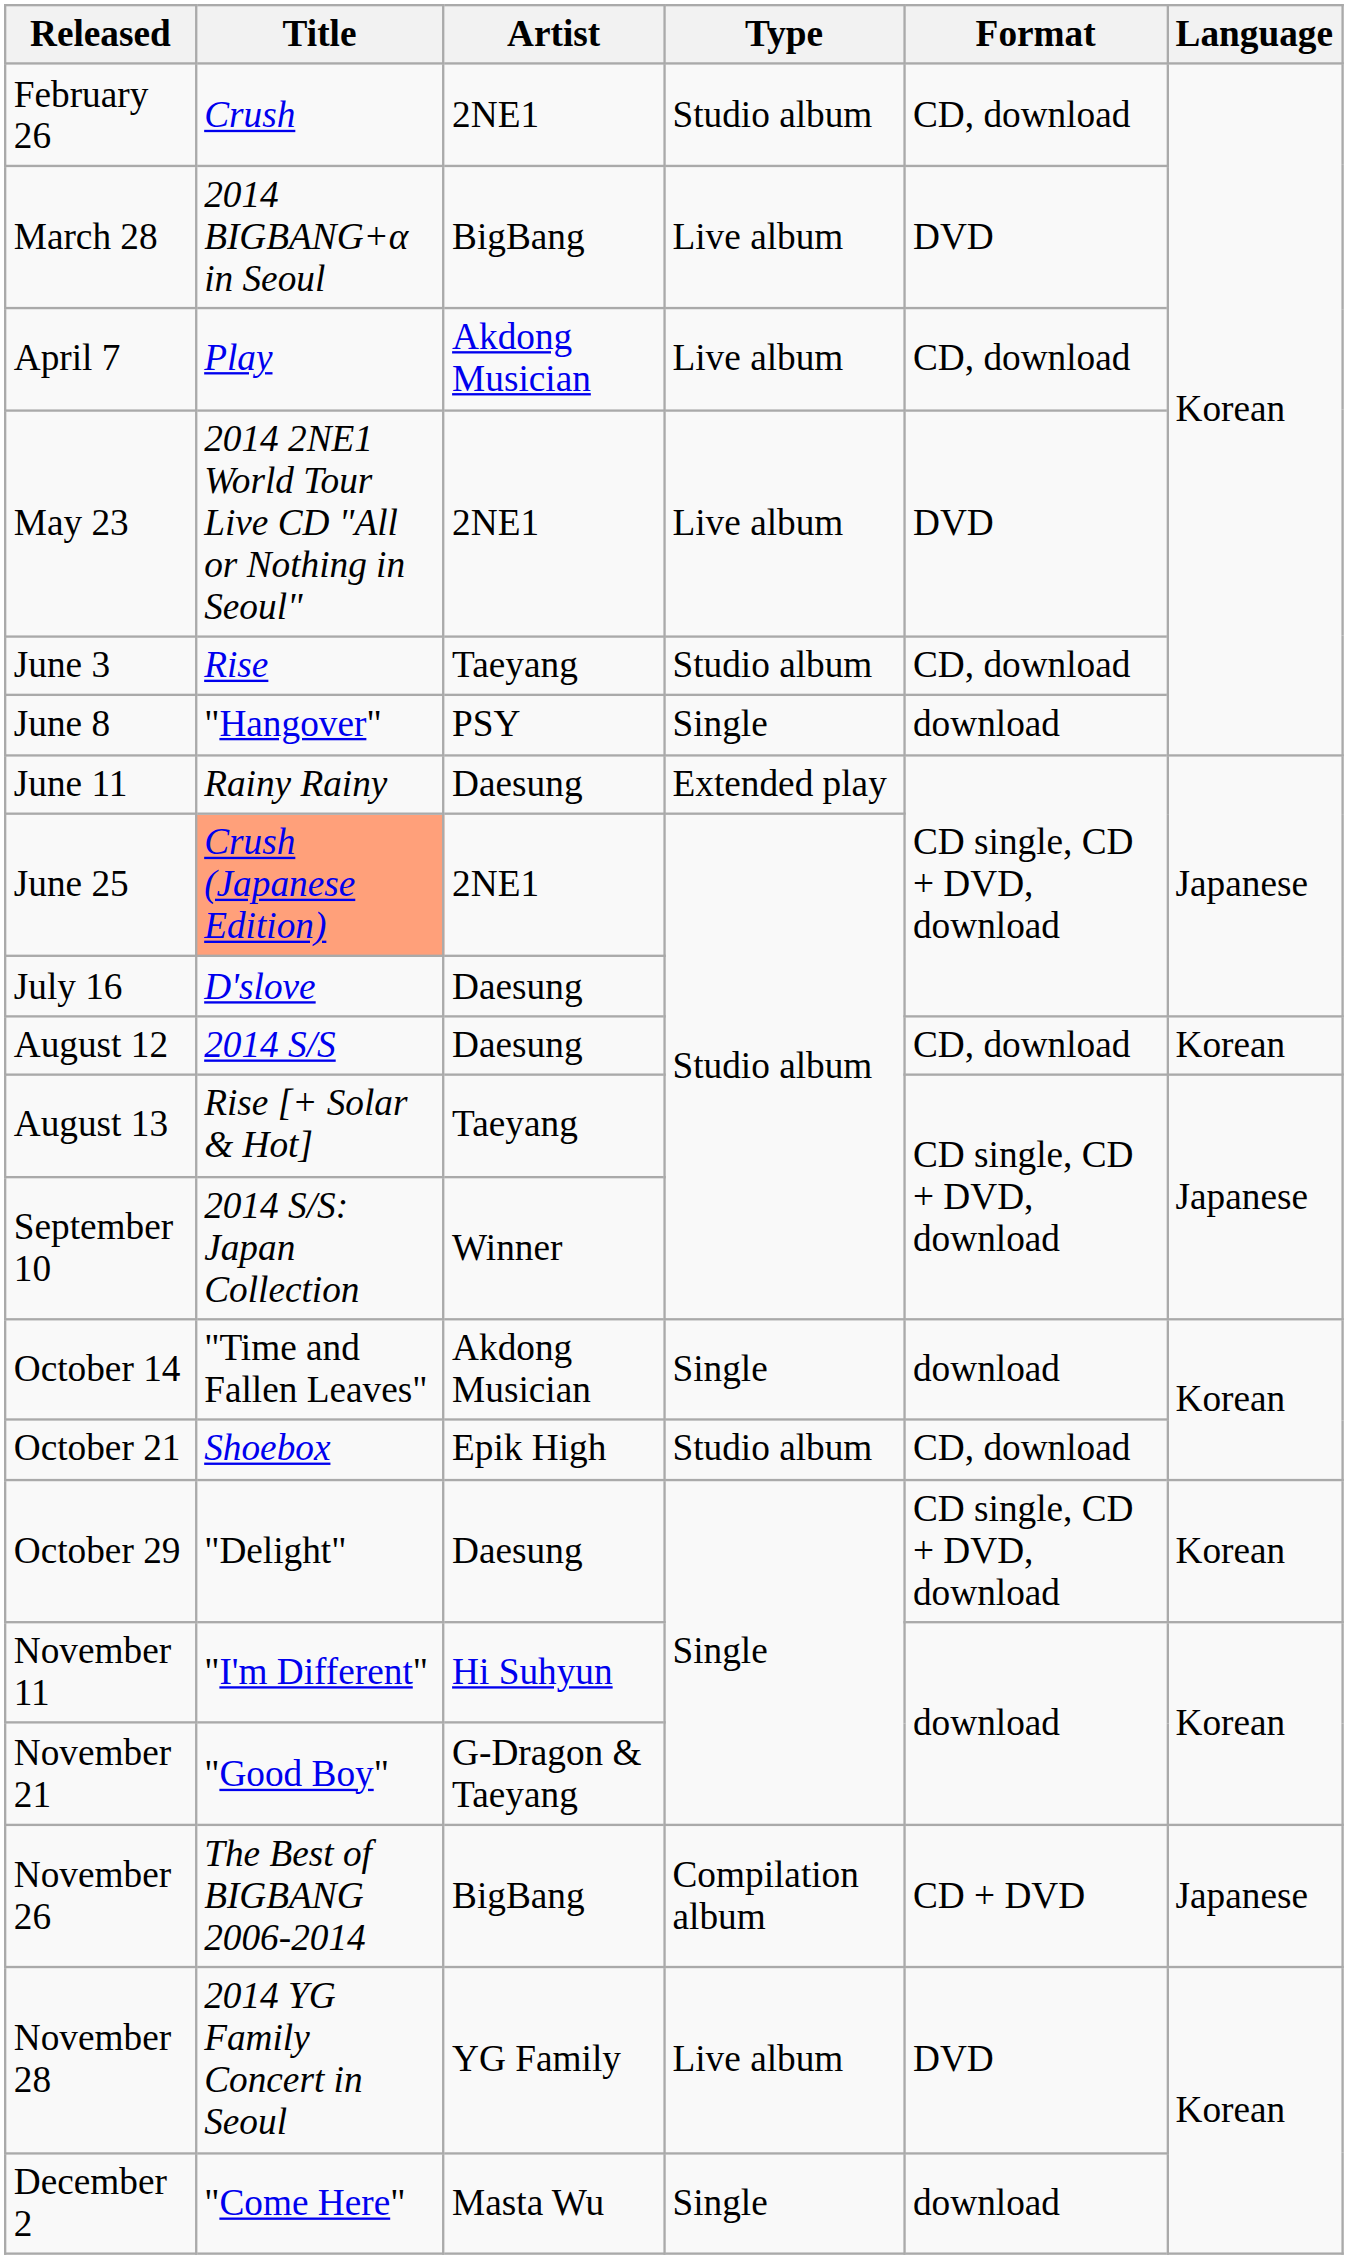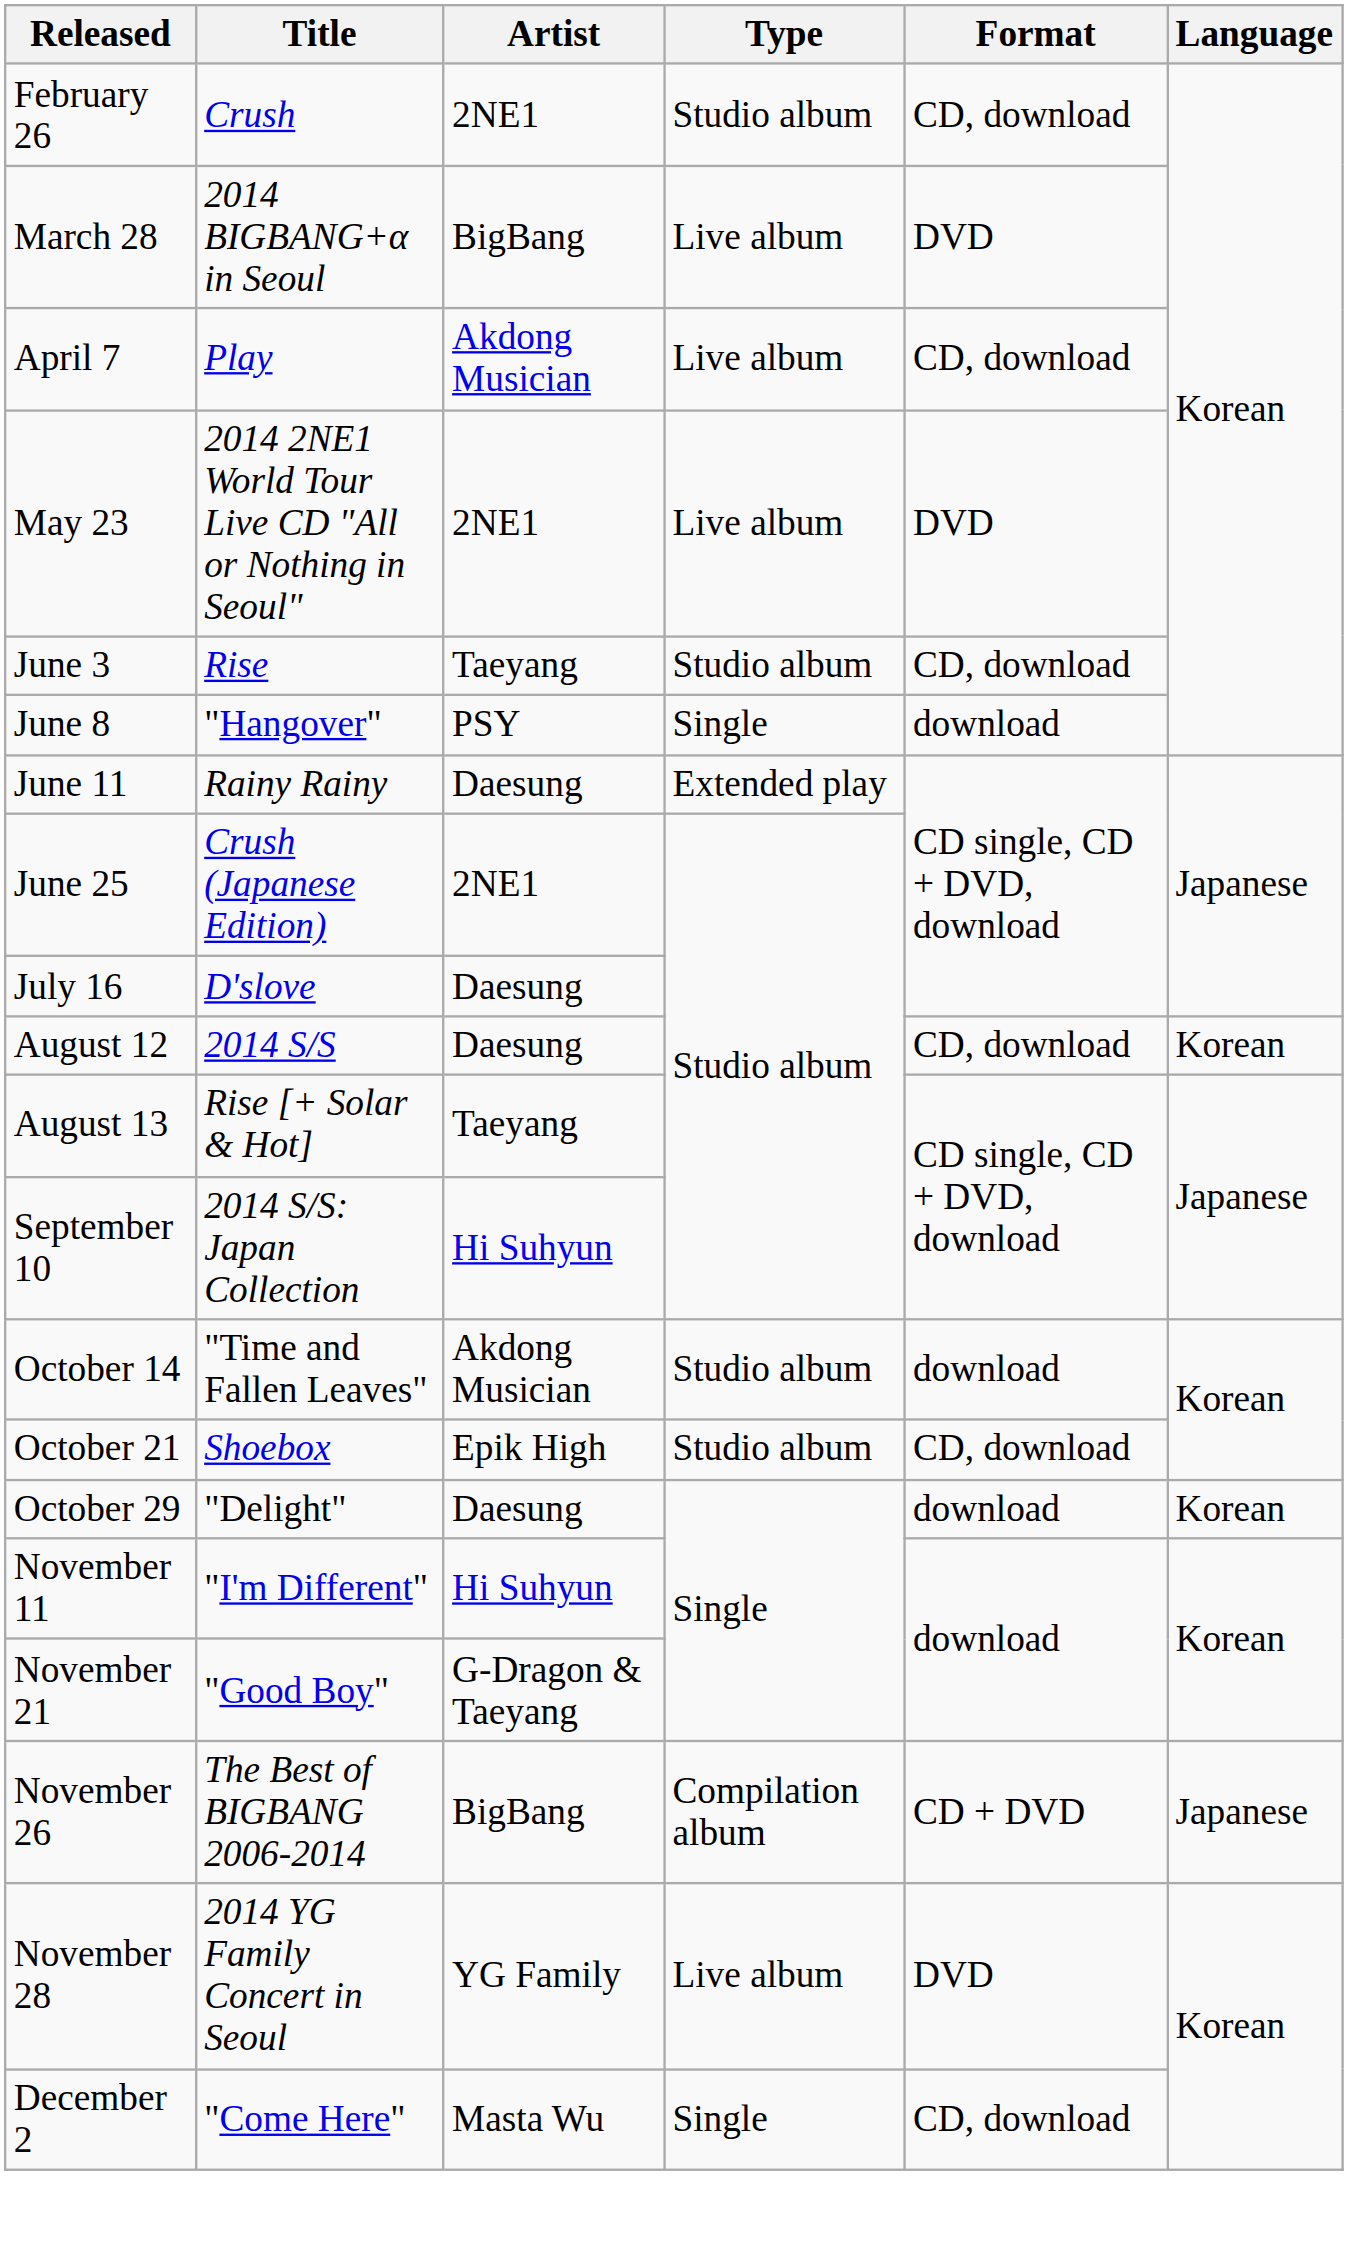June 25 | Title: lightsalmon background -> no background
September 10 | Artist: Winner -> Hi Suhyun
October 14 | Type: Single -> Studio album
October 29 | Format: CD single, CD + DVD, download -> download
December 2 | Format: download -> CD, download
